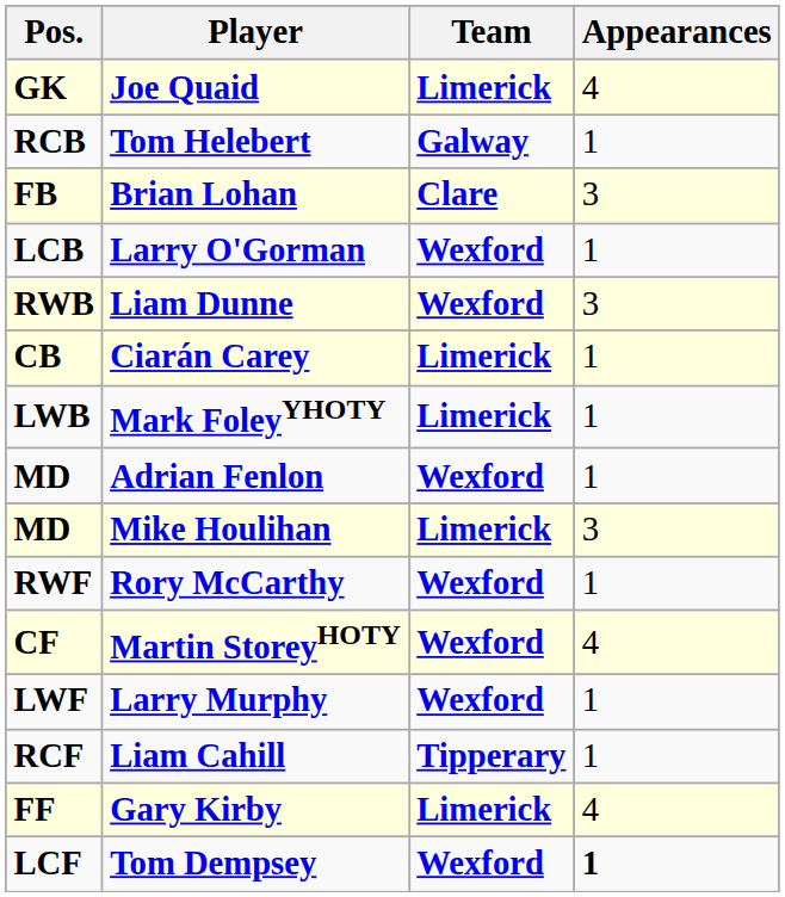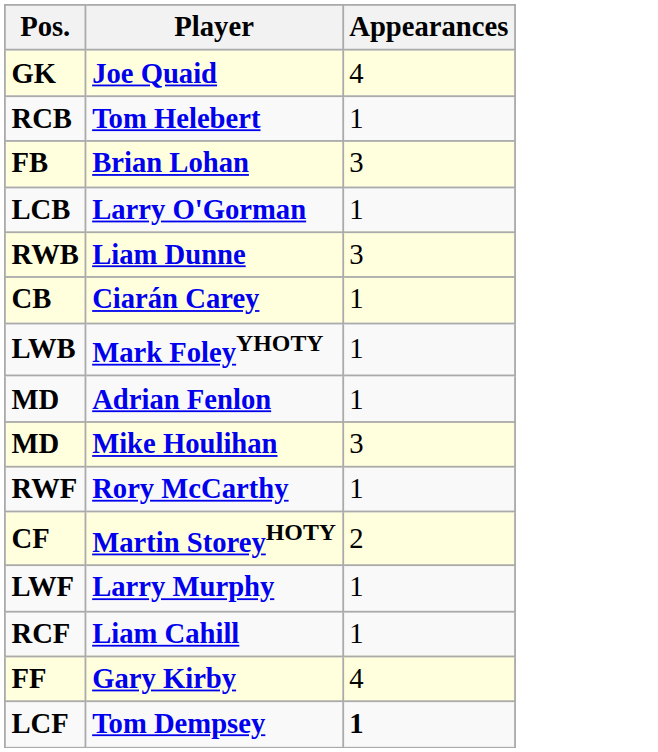- column: Team | Limerick | Galway | Clare | Wexford | Wexford | Limerick | Limerick | Wexford | Limerick | Wexford | Wexford | Wexford | Tipperary | Limerick | Wexford
Martin StoreyHOTY | Appearances: 4 -> 2
